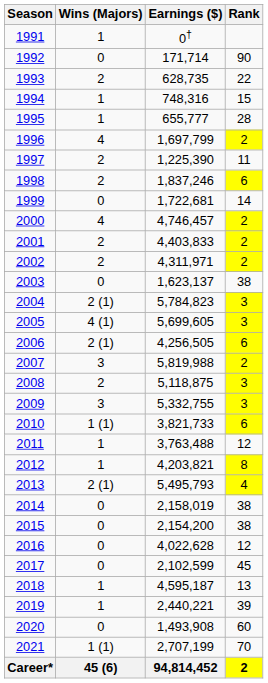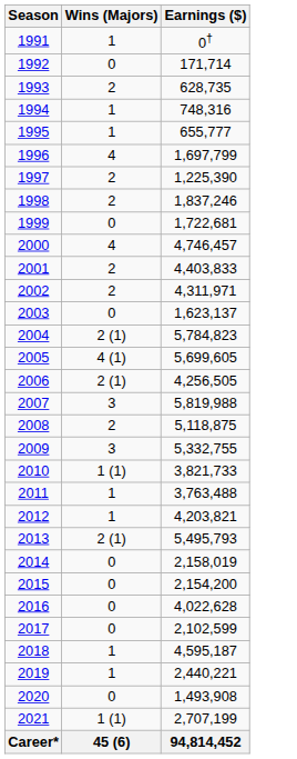- column: Rank | 90 | 22 | 15 | 28 | 2 | 11 | 6 | 14 | 2 | 2 | 2 | 38 | 3 | 3 | 6 | 2 | 3 | 3 | 6 | 12 | 8 | 4 | 38 | 38 | 12 | 45 | 13 | 39 | 60 | 70 | 2
